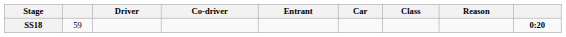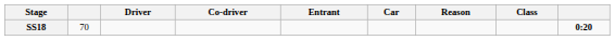columns swapped: Class <-> Reason
SS18 | column 2: 59 -> 70
